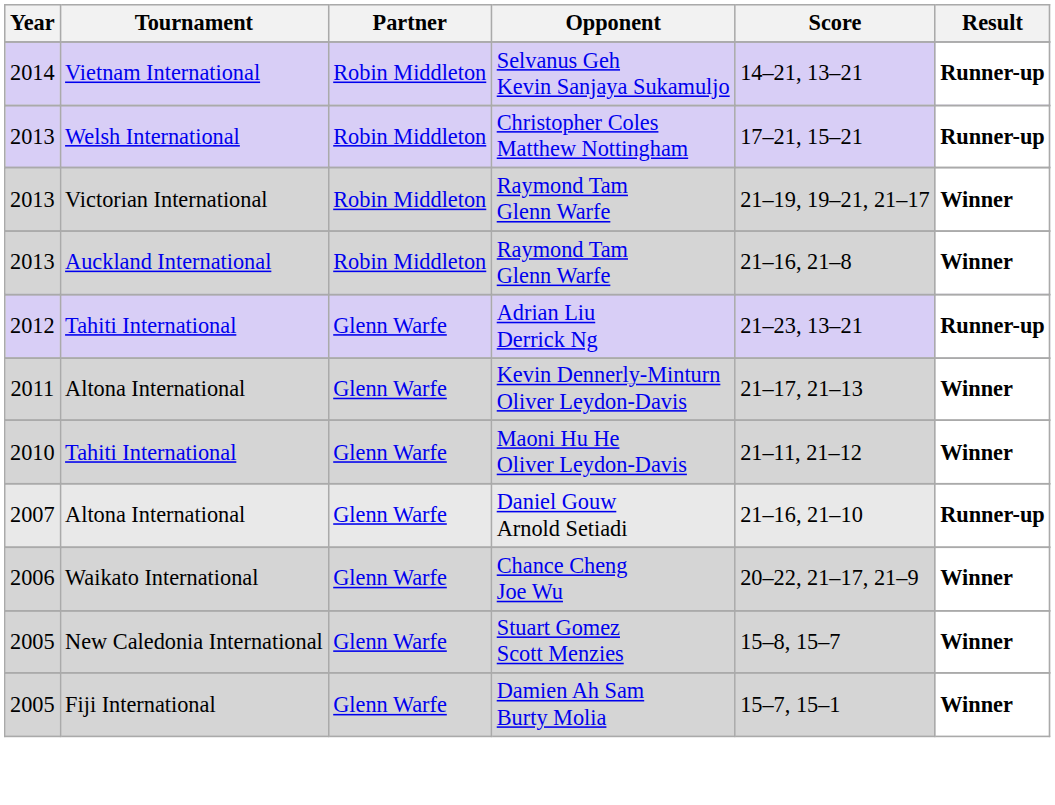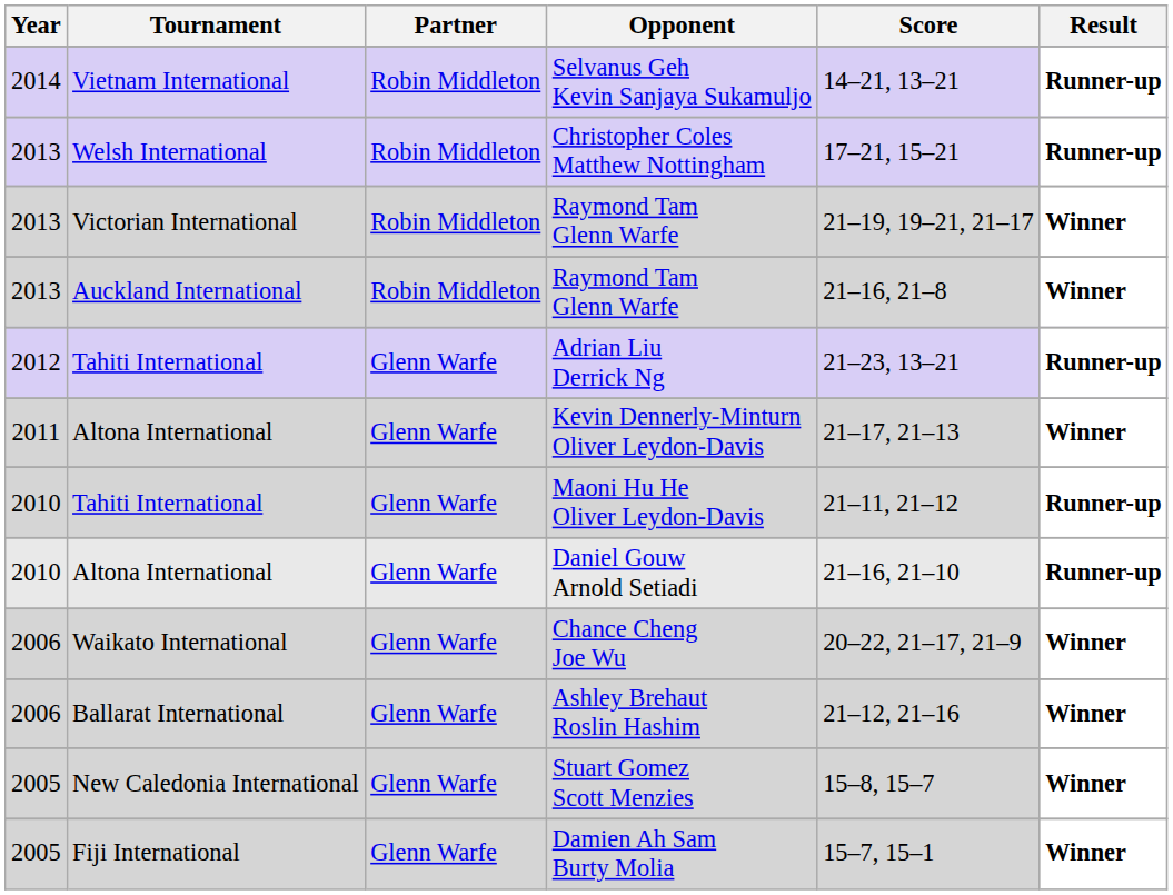Maoni Hu He Oliver Leydon-Davis | Result: Winner -> Runner-up
Daniel Gouw Arnold Setiadi | Year: 2007 -> 2010
+ row: 2006 | Ballarat International | Glenn Warfe | Ashley Brehaut Roslin Hashim | 21–12, 21–16 | Winner
